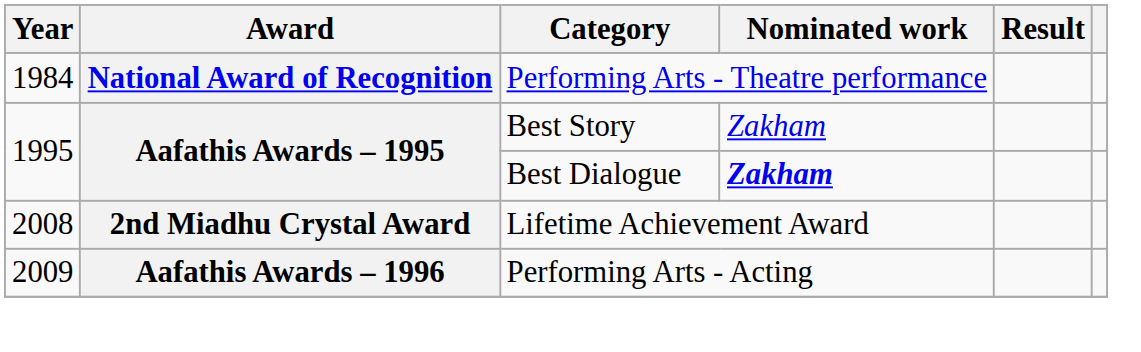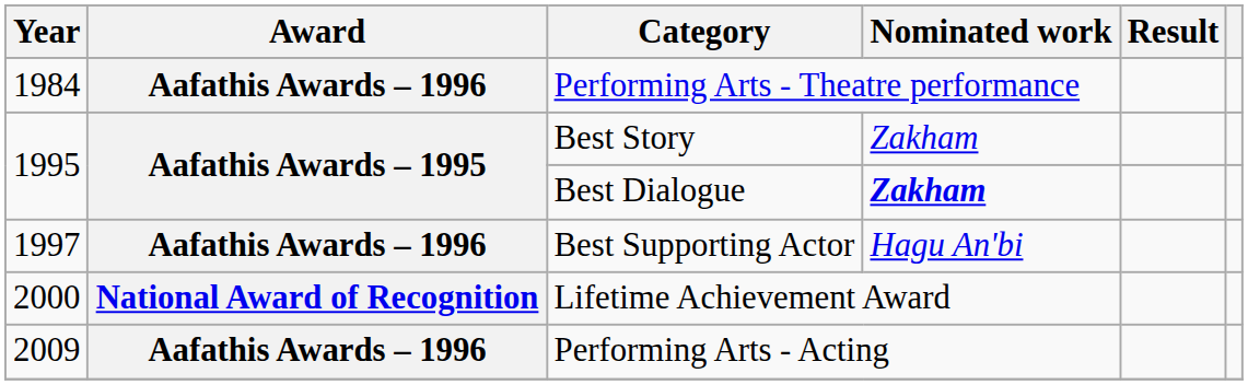Performing Arts - Theatre performance | Award: National Award of Recognition -> Aafathis Awards – 1996
+ row: 1997 | Aafathis Awards – 1996 | Best Supporting Actor | Hagu An'bi
Lifetime Achievement Award | Year: 2008 -> 2000
Lifetime Achievement Award | Award: 2nd Miadhu Crystal Award -> National Award of Recognition
